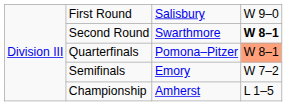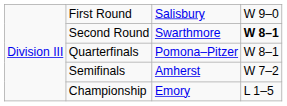Quarterfinals | column 4: lightsalmon background -> no background
Semifinals | column 3: Emory -> Amherst
Championship | column 3: Amherst -> Emory
